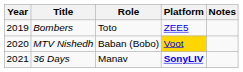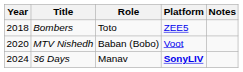Bombers | Year: 2019 -> 2018
MTV Nishedh | Platform: gold background -> no background
36 Days | Year: 2021 -> 2024
